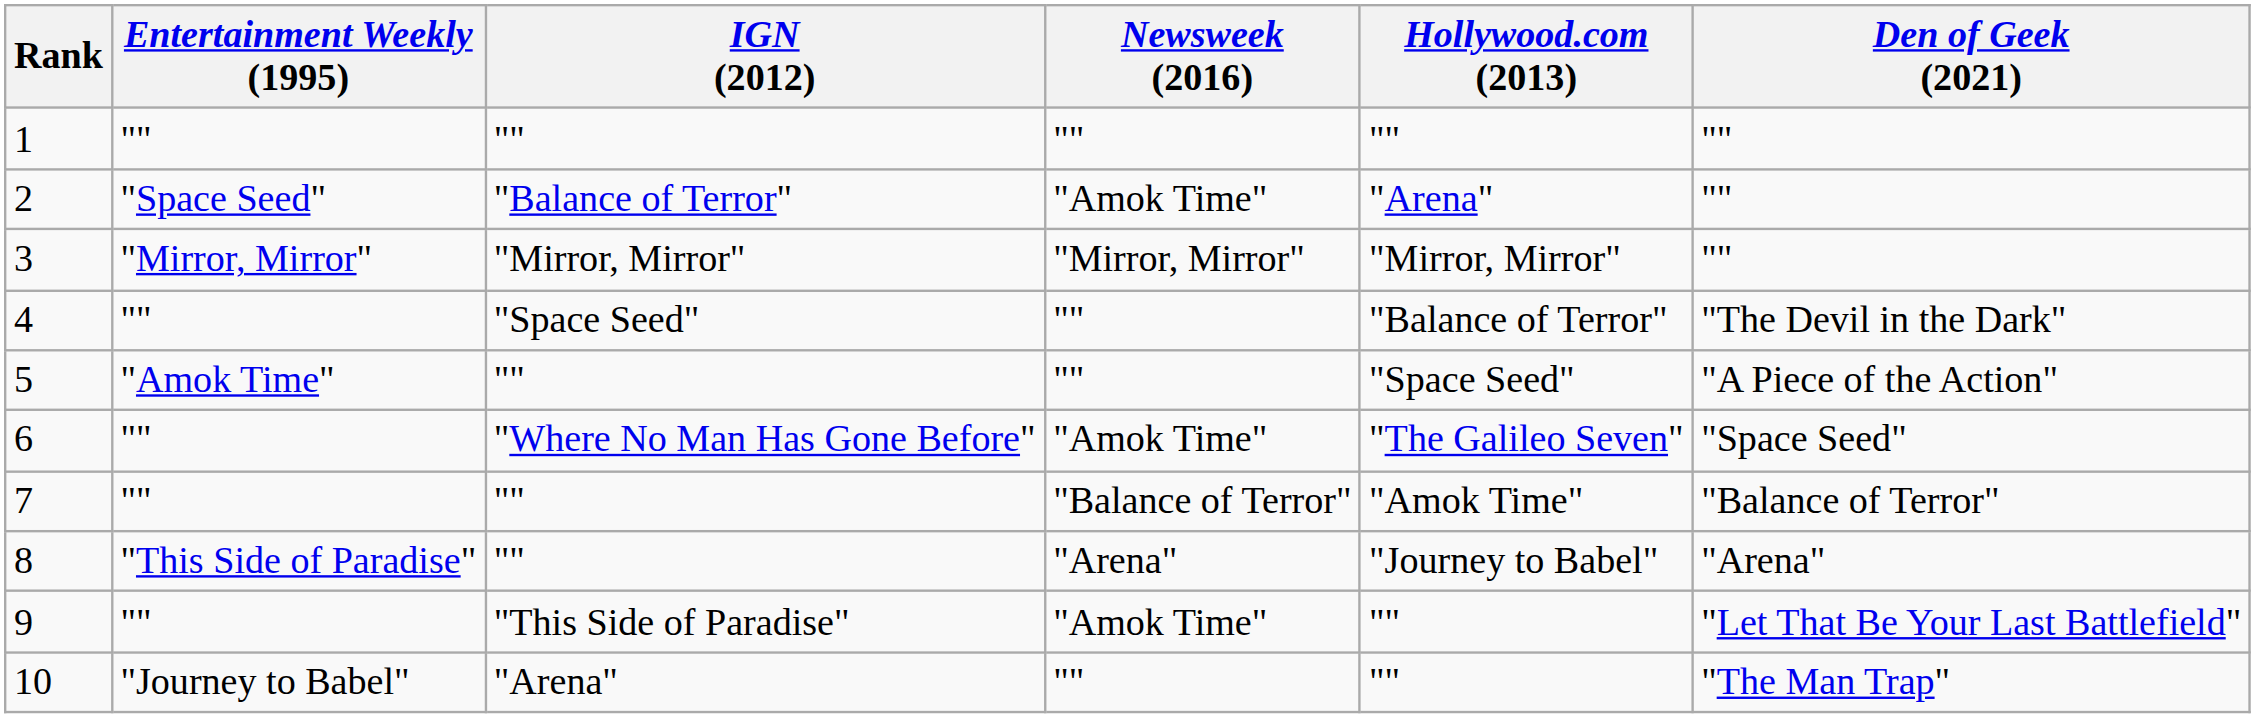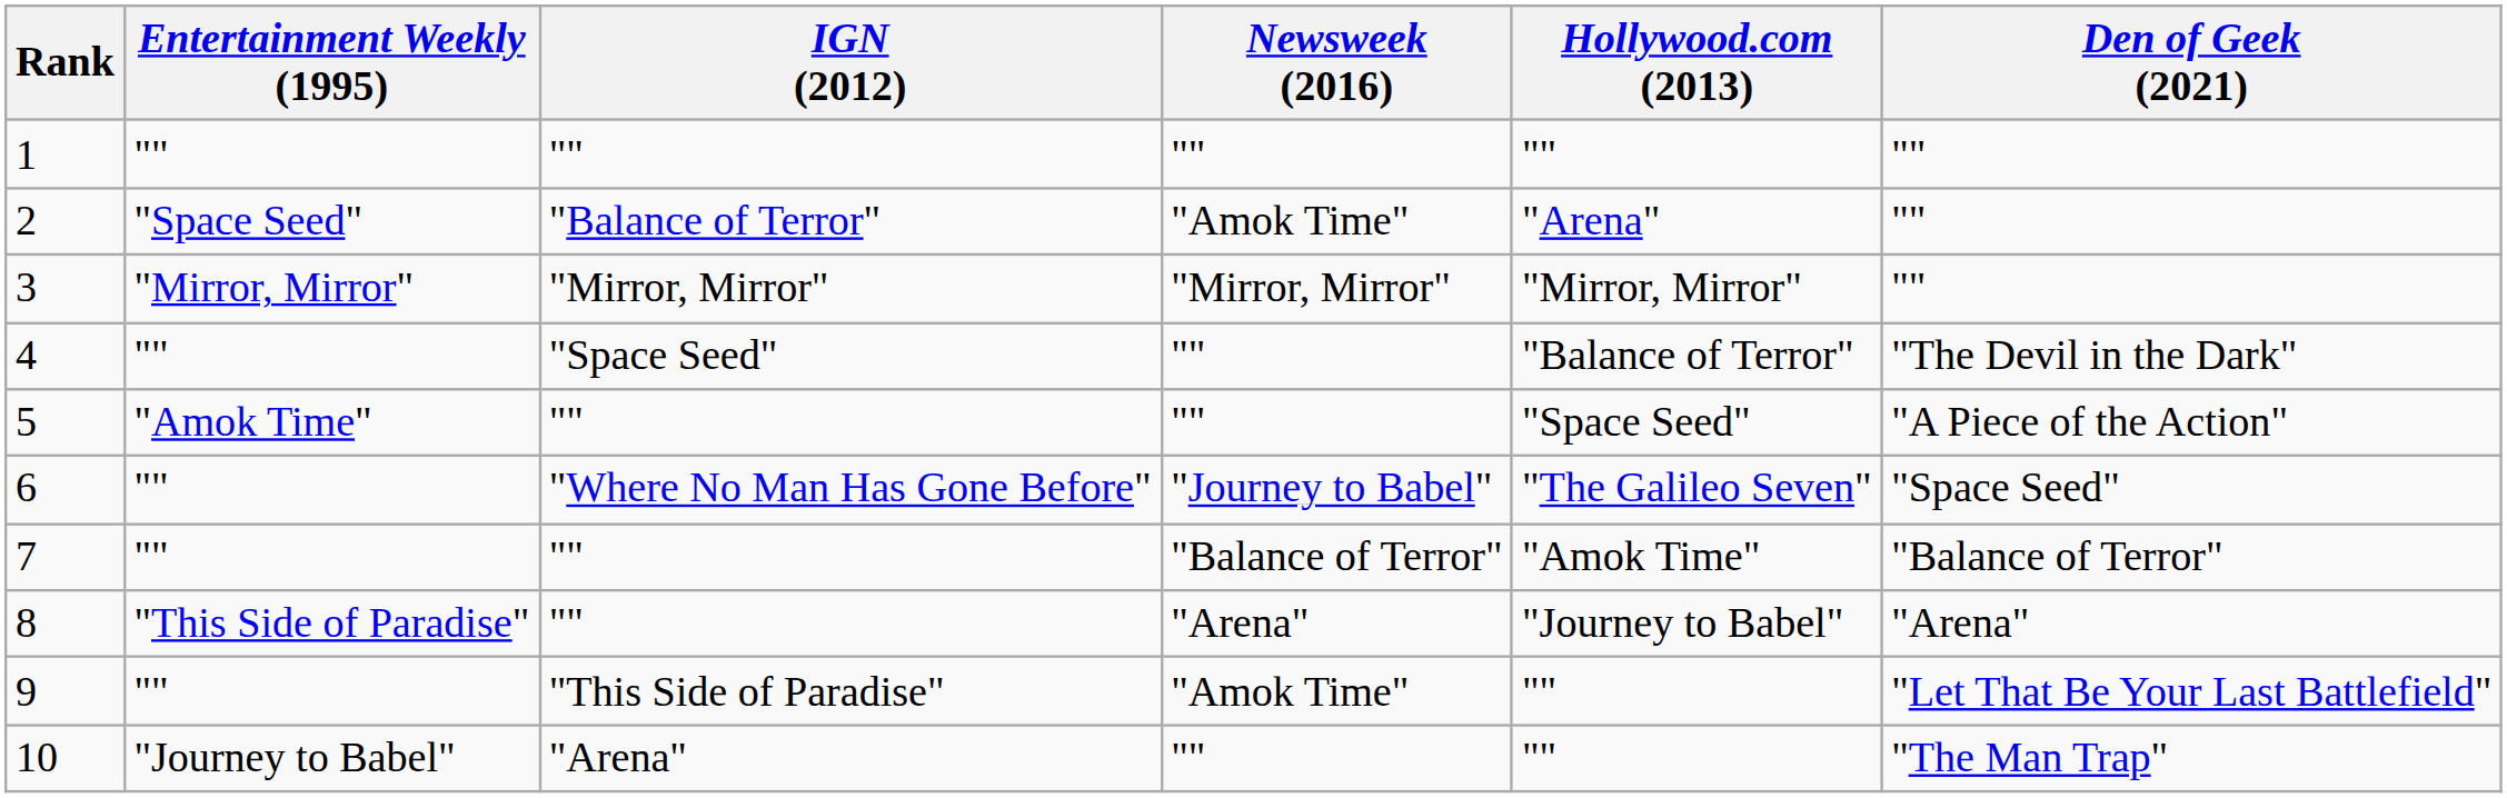6 | Newsweek (2016): "Amok Time" -> "Journey to Babel"
